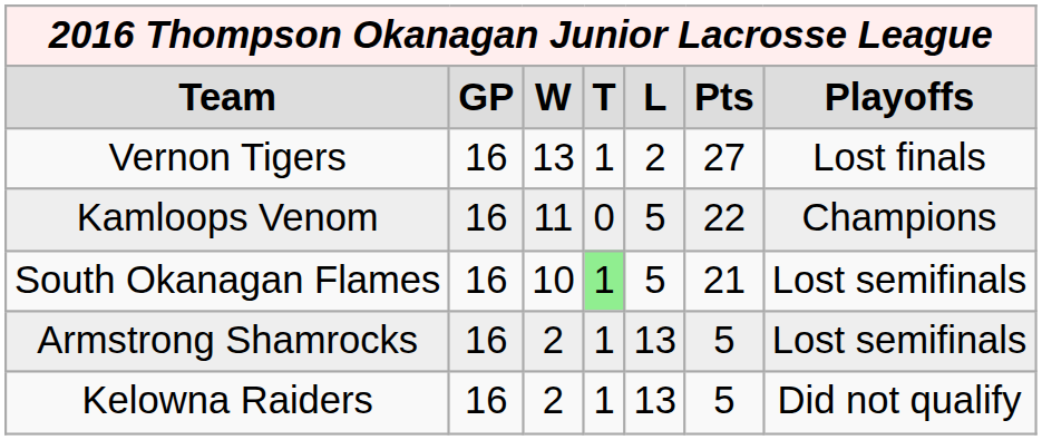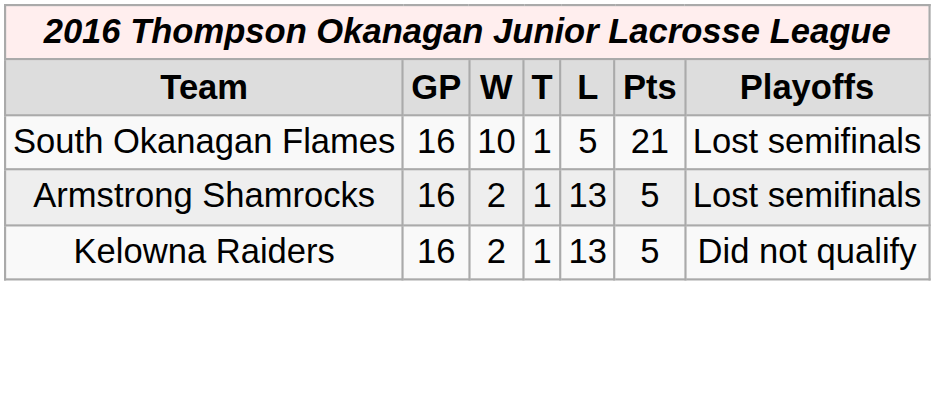- row: Vernon Tigers | 16 | 13 | 1 | 2 | 27 | Lost finals
- row: Kamloops Venom | 16 | 11 | 0 | 5 | 22 | Champions
South Okanagan Flames | column 4: lightgreen background -> no background
